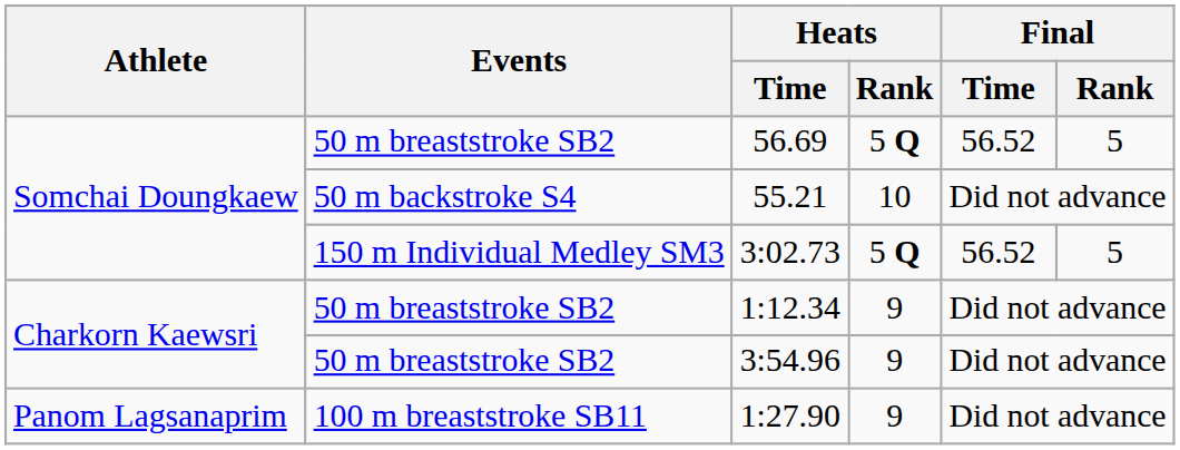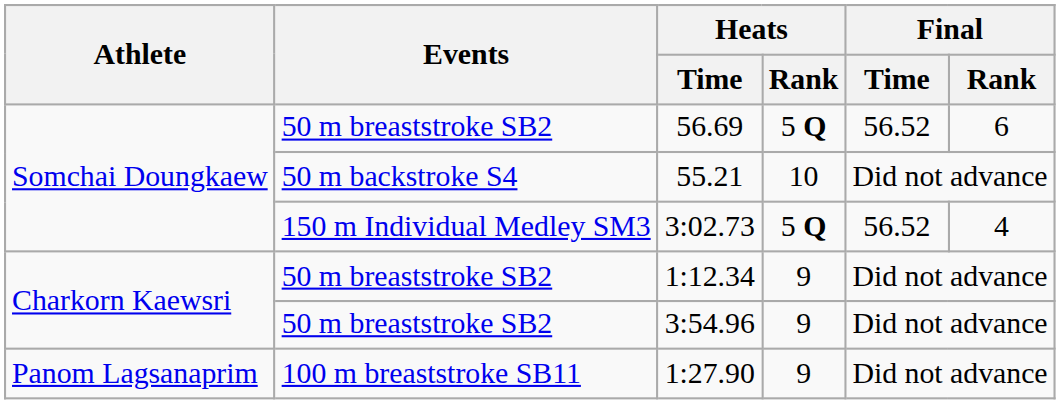56.69 | Final / Rank: 5 -> 6
3:02.73 | Final / Rank: 5 -> 4
